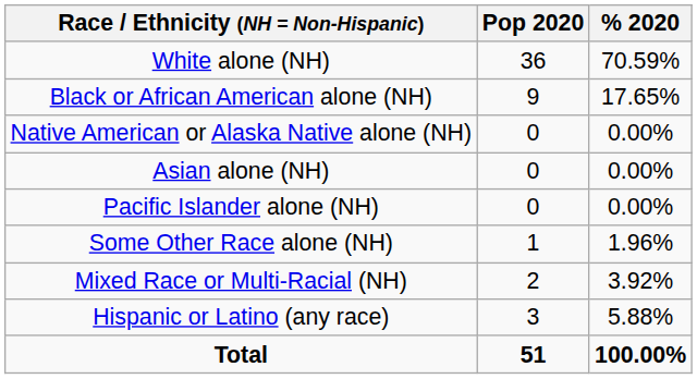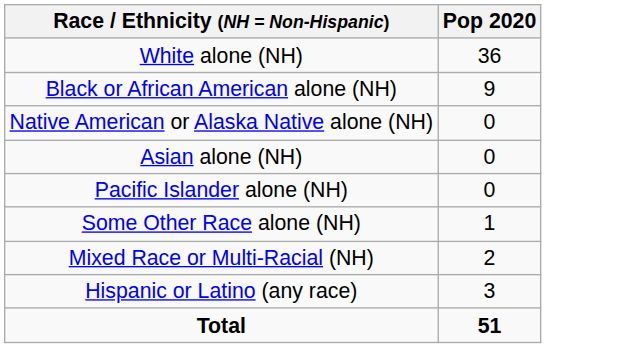- column: % 2020 | 70.59% | 17.65% | 0.00% | 0.00% | 0.00% | 1.96% | 3.92% | 5.88% | 100.00%
